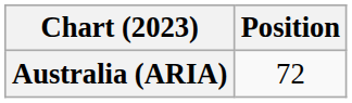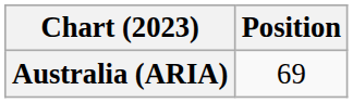Australia (ARIA) | Position: 72 -> 69
